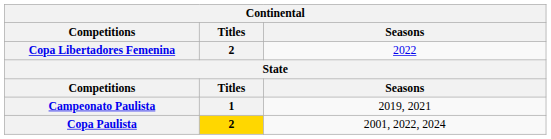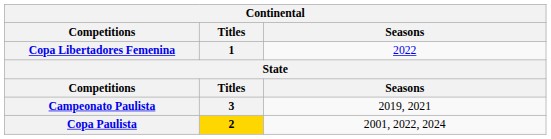Copa Libertadores Femenina | Titles: 2 -> 1
Campeonato Paulista | Titles: 1 -> 3
